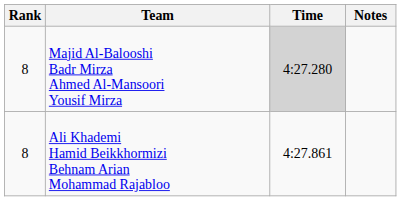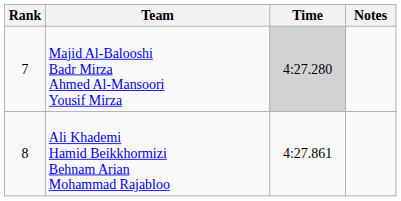Majid Al-Balooshi Badr Mirza Ahmed Al-Mansoori Yousif Mirza | Rank: 8 -> 7
